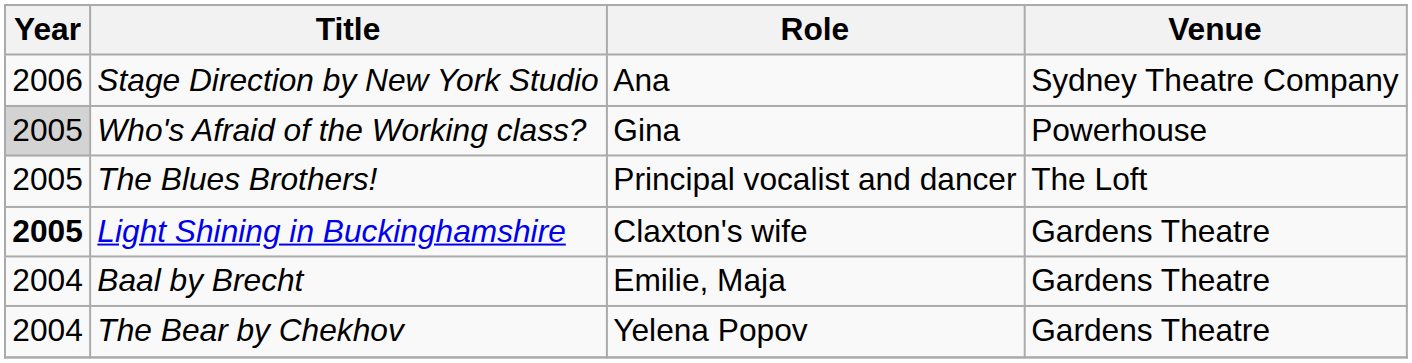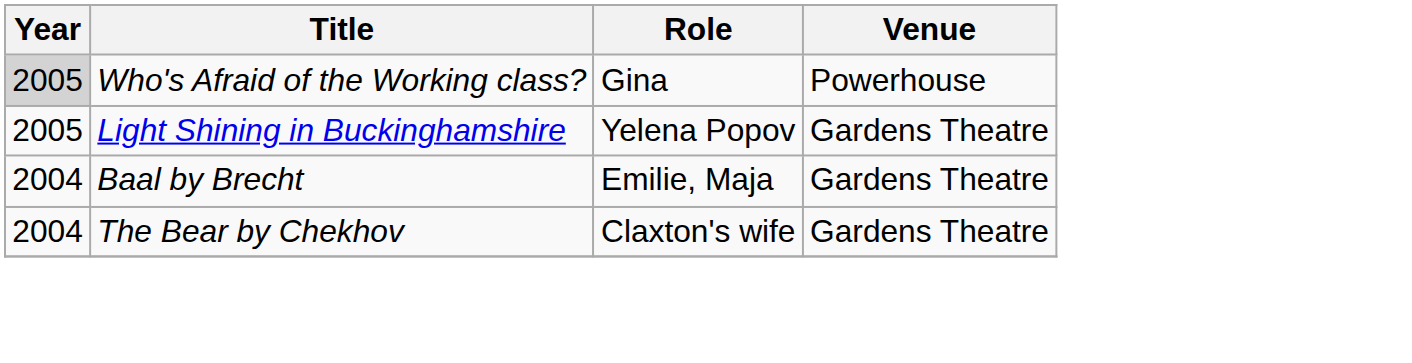- row: 2006 | Stage Direction by New York Studio | Ana | Sydney Theatre Company
- row: 2005 | The Blues Brothers! | Principal vocalist and dancer | The Loft
Light Shining in Buckinghamshire | Year: bold -> normal
Light Shining in Buckinghamshire | Role: Claxton's wife -> Yelena Popov
The Bear by Chekhov | Role: Yelena Popov -> Claxton's wife
